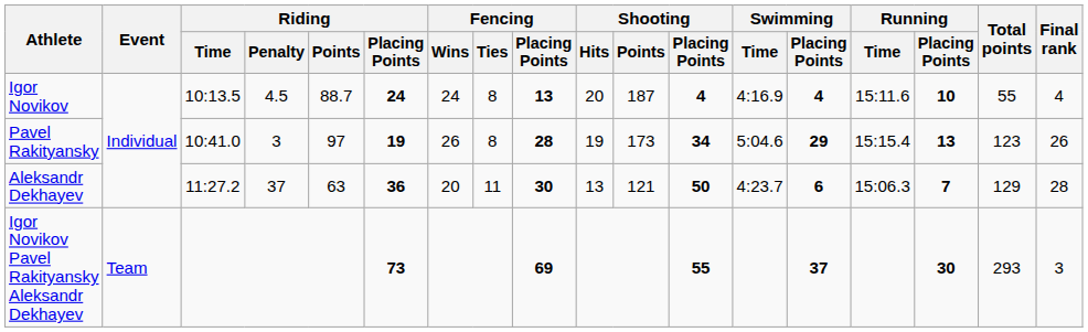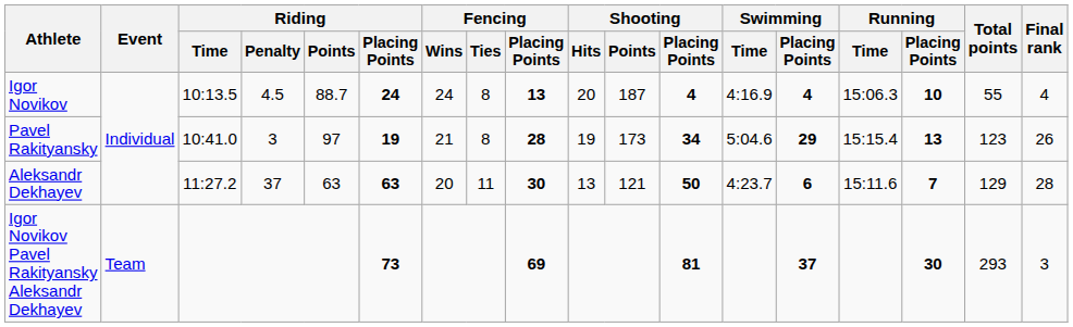Igor Novikov | Running / Time: 15:11.6 -> 15:06.3
Pavel Rakityansky | Fencing / Wins: 26 -> 21
Aleksandr Dekhayev | Riding / Placing Points: 36 -> 63
Aleksandr Dekhayev | Running / Time: 15:06.3 -> 15:11.6
Igor Novikov Pavel Rakityansky Aleksandr Dekhayev | Shooting / Placing Points: 55 -> 81
